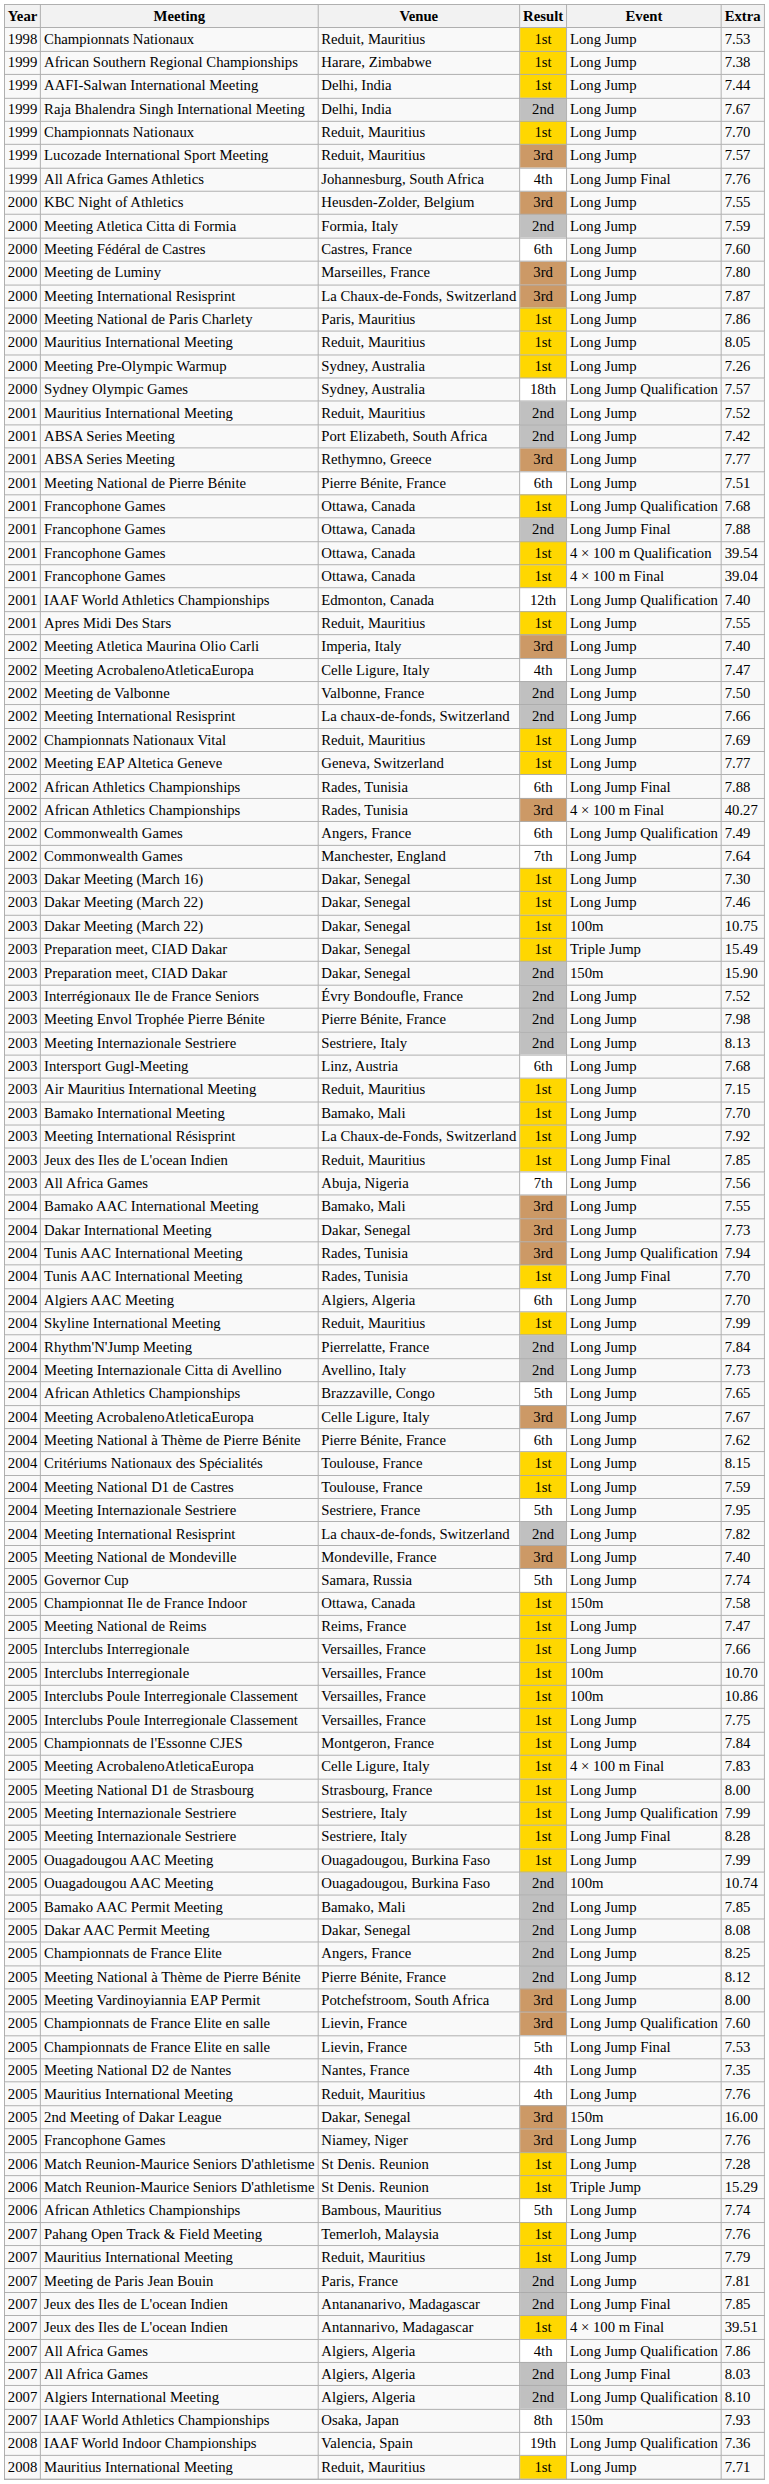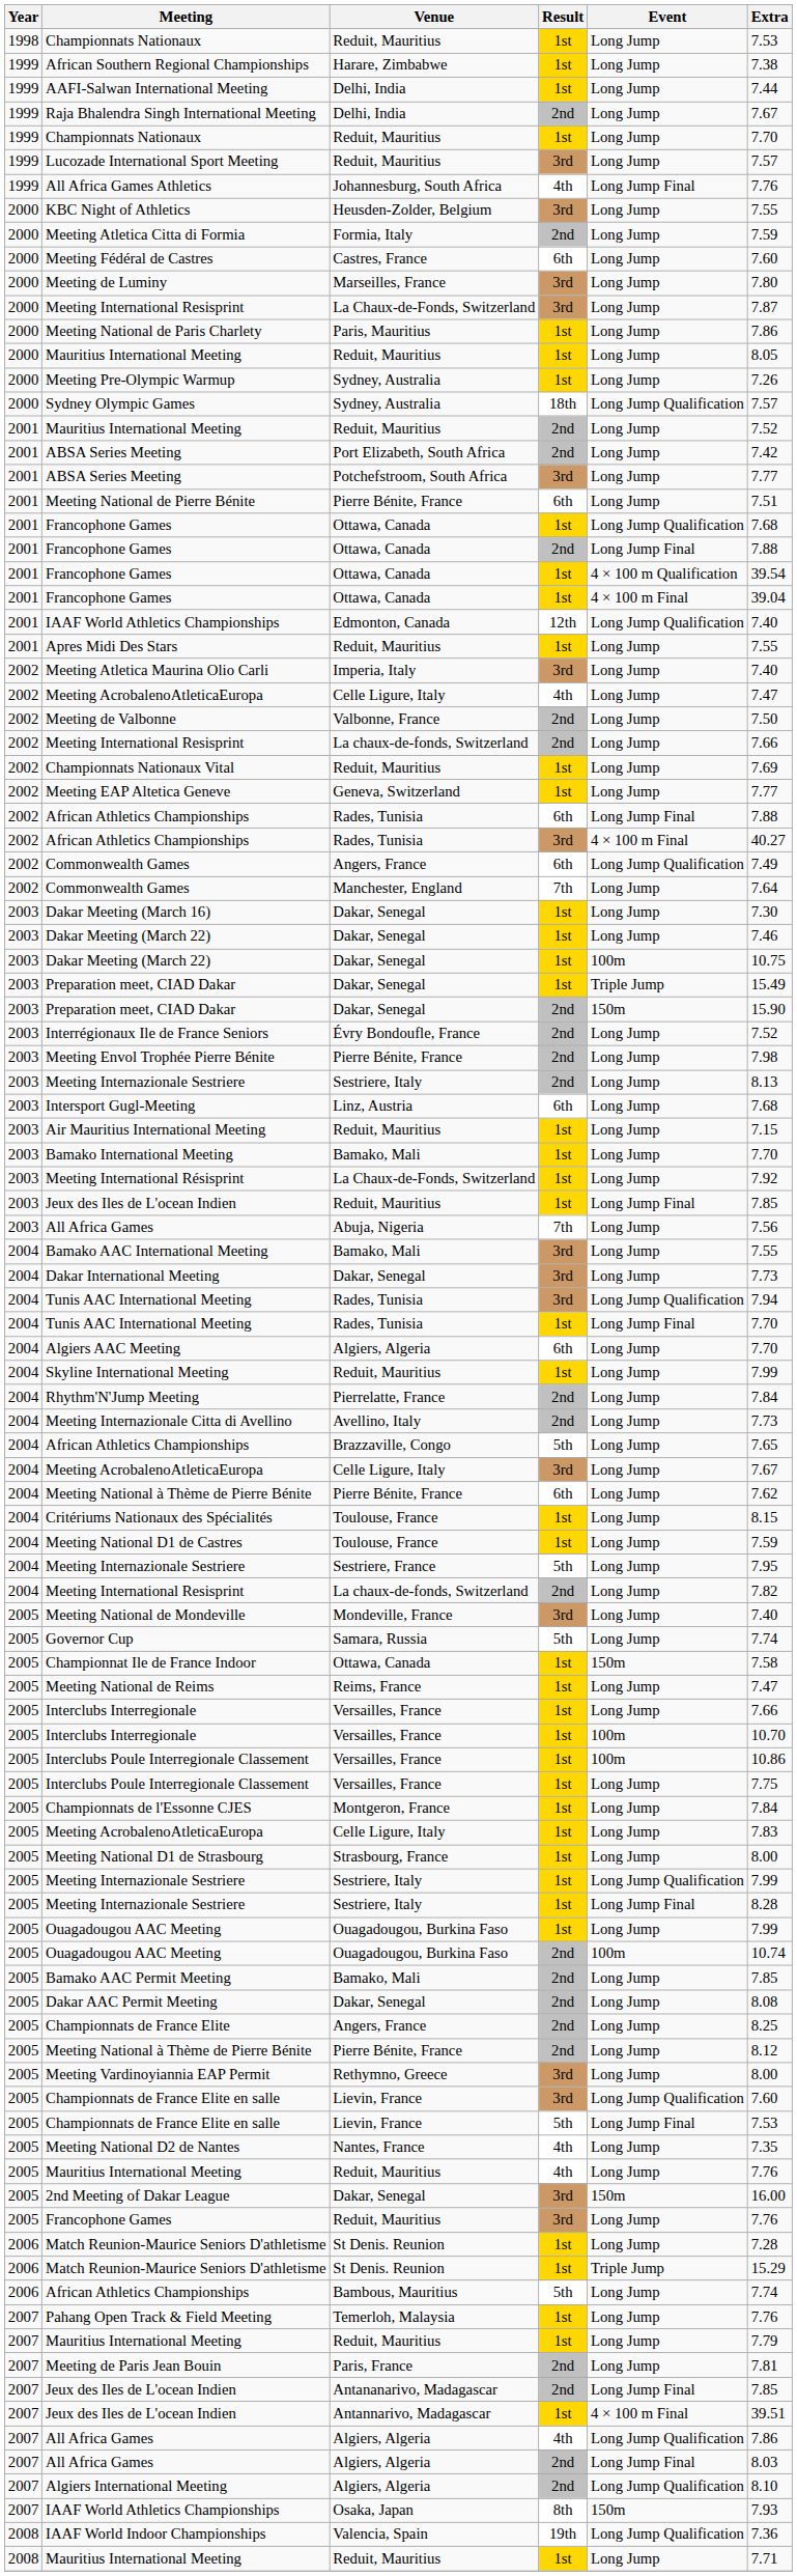ABSA Series Meeting / 3rd | Venue: Rethymno, Greece -> Potchefstroom, South Africa
Meeting AcrobalenoAtleticaEuropa / 1st | Event: 4 × 100 m Final -> Long Jump
Meeting Vardinoyiannia EAP Permit | Venue: Potchefstroom, South Africa -> Rethymno, Greece
Francophone Games / 3rd | Venue: Niamey, Niger -> Reduit, Mauritius
